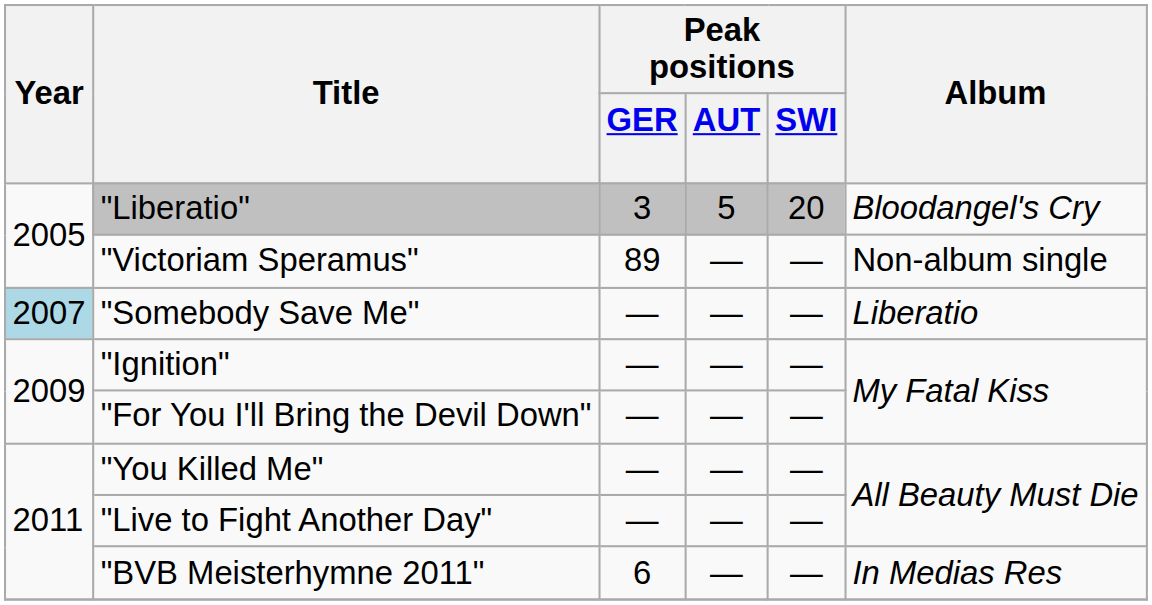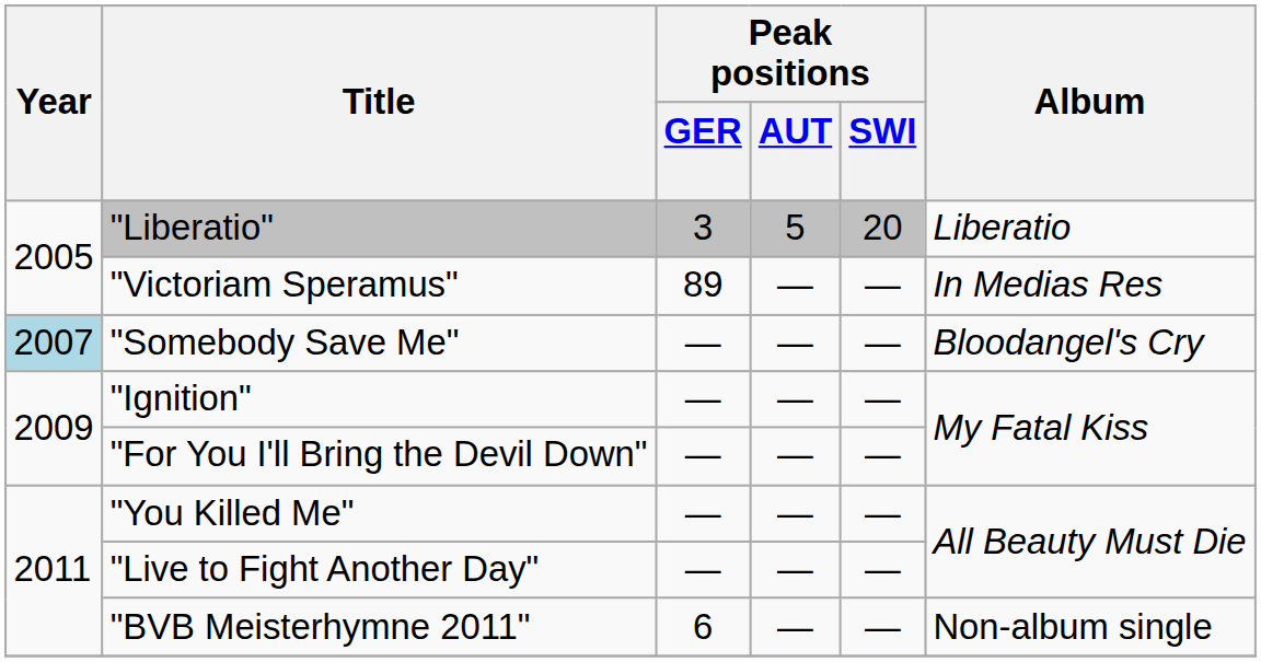"Liberatio" | Album: Bloodangel's Cry -> Liberatio
"Victoriam Speramus" | Album: Non-album single -> In Medias Res
"Somebody Save Me" | Album: Liberatio -> Bloodangel's Cry
"BVB Meisterhymne 2011" | Album: In Medias Res -> Non-album single
